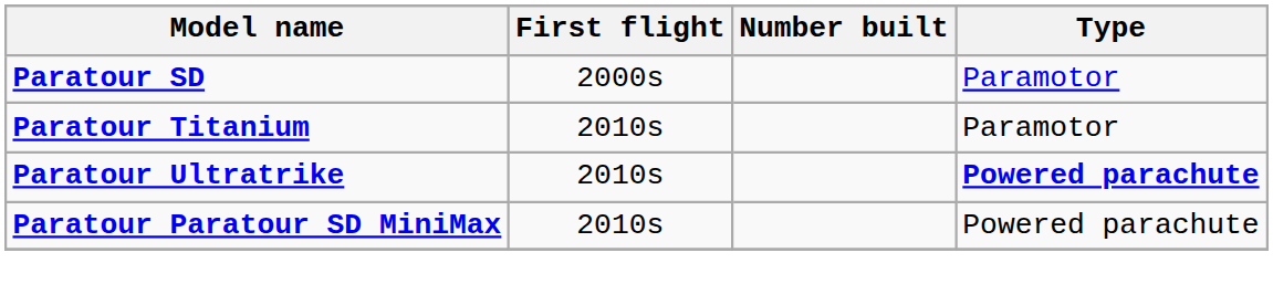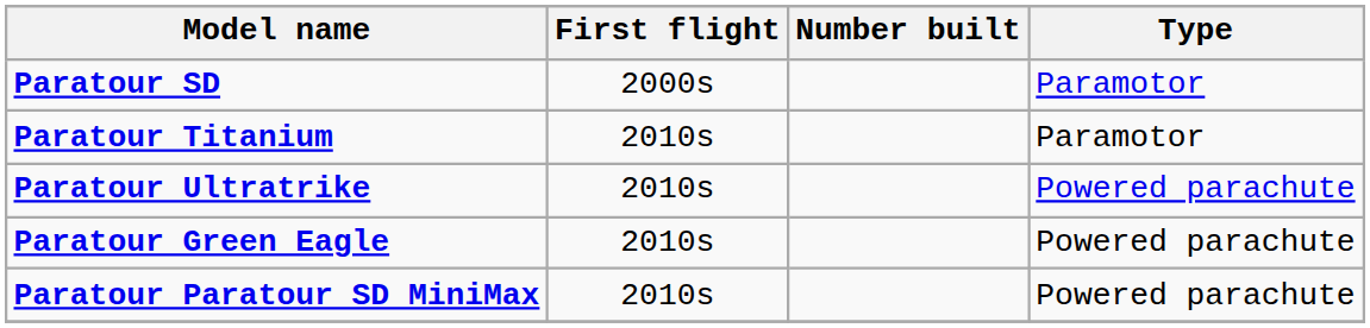Paratour Ultratrike | Type: bold -> normal
+ row: Paratour Green Eagle | 2010s | Powered parachute
